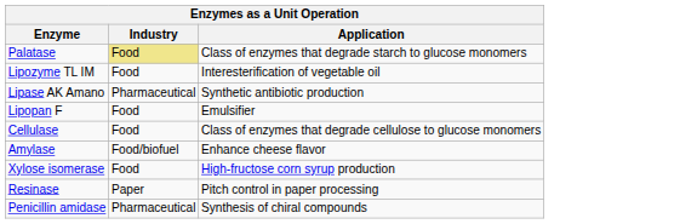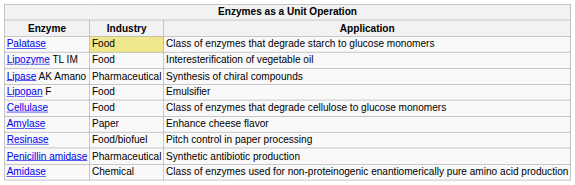Lipase AK Amano | Application: Synthetic antibiotic production -> Synthesis of chiral compounds
Amylase | Industry: Food/biofuel -> Paper
- row: Xylose isomerase | Food | High-fructose corn syrup production
Resinase | Industry: Paper -> Food/biofuel
Penicillin amidase | Application: Synthesis of chiral compounds -> Synthetic antibiotic production
+ row: Amidase | Chemical | Class of enzymes used for non-proteinogenic enantiomerically pure amino acid production
